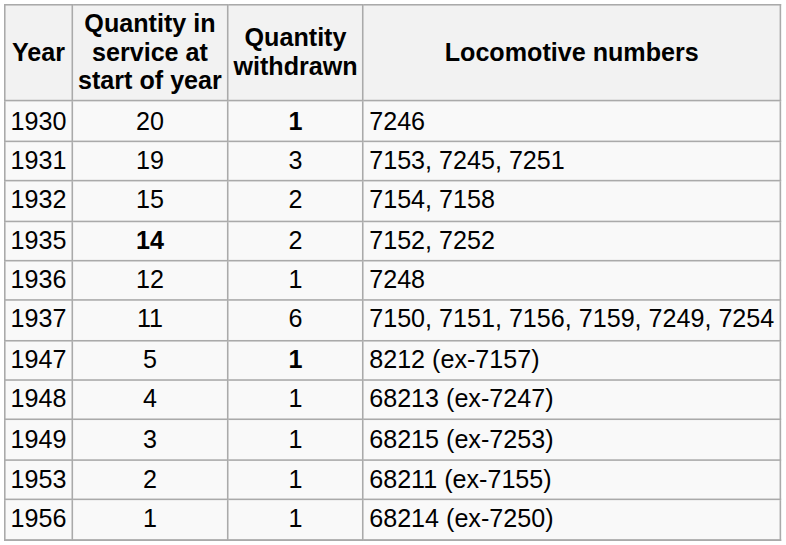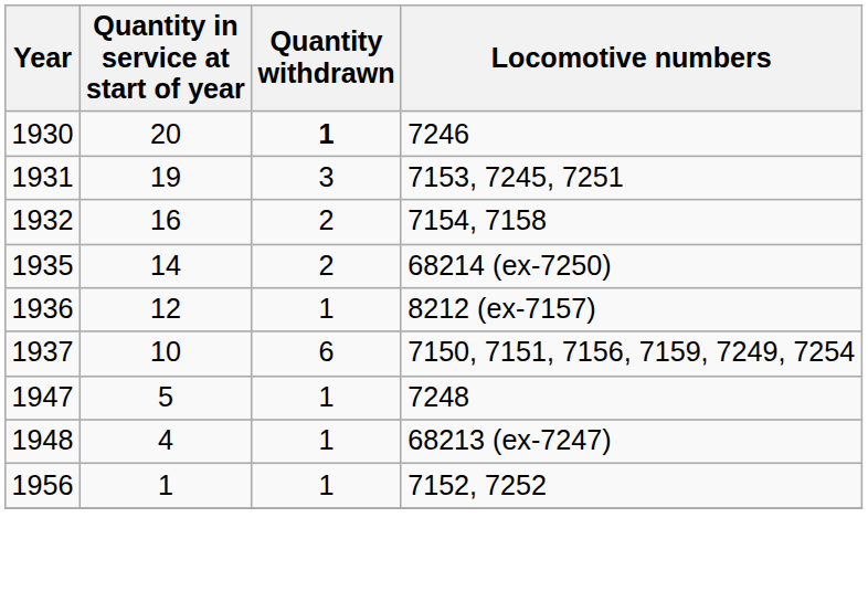1932 | Quantity in service at start of year: 15 -> 16
1935 | Quantity in service at start of year: bold -> normal
1935 | Locomotive numbers: 7152, 7252 -> 68214 (ex-7250)
1936 | Locomotive numbers: 7248 -> 8212 (ex-7157)
1937 | Quantity in service at start of year: 11 -> 10
1947 | Quantity withdrawn: bold -> normal
1947 | Locomotive numbers: 8212 (ex-7157) -> 7248
- row: 1949 | 3 | 1 | 68215 (ex-7253)
- row: 1953 | 2 | 1 | 68211 (ex-7155)
1956 | Locomotive numbers: 68214 (ex-7250) -> 7152, 7252
